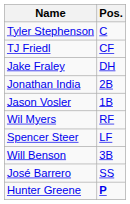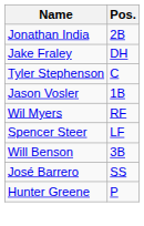rows swapped: Jonathan India <-> Tyler Stephenson
- row: TJ Friedl | CF
Hunter Greene | Pos.: bold -> normal
